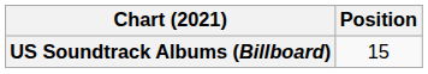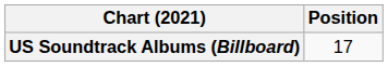US Soundtrack Albums (Billboard) | Position: 15 -> 17
